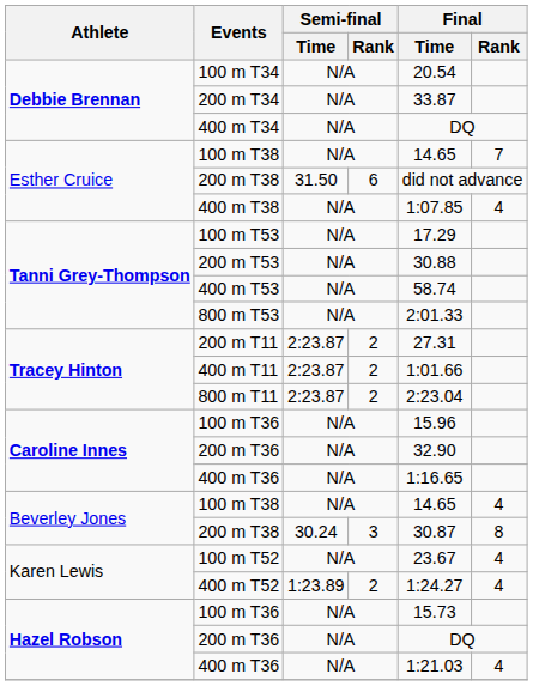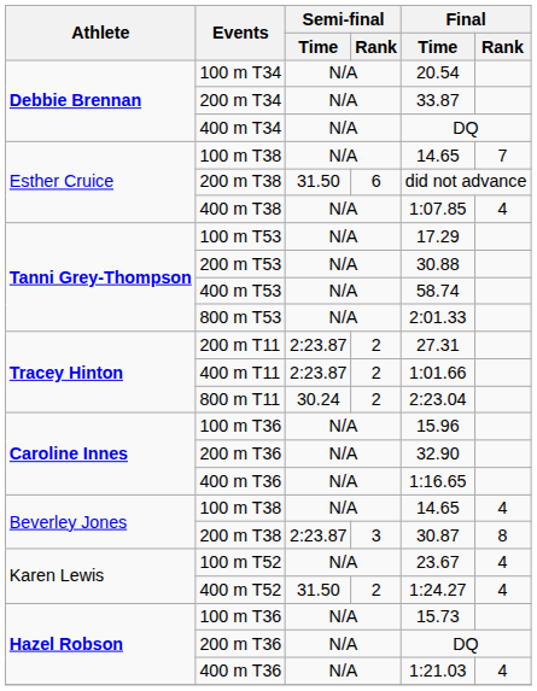800 m T11 | Semi-final / Time: 2:23.87 -> 30.24
Beverley Jones / 200 m T38 | Semi-final / Time: 30.24 -> 2:23.87
400 m T52 | Semi-final / Time: 1:23.89 -> 31.50
